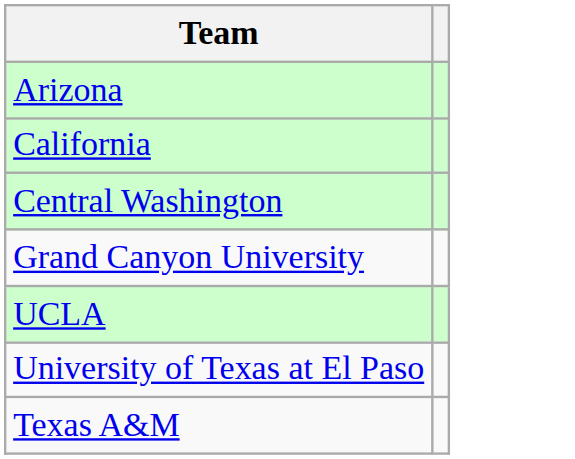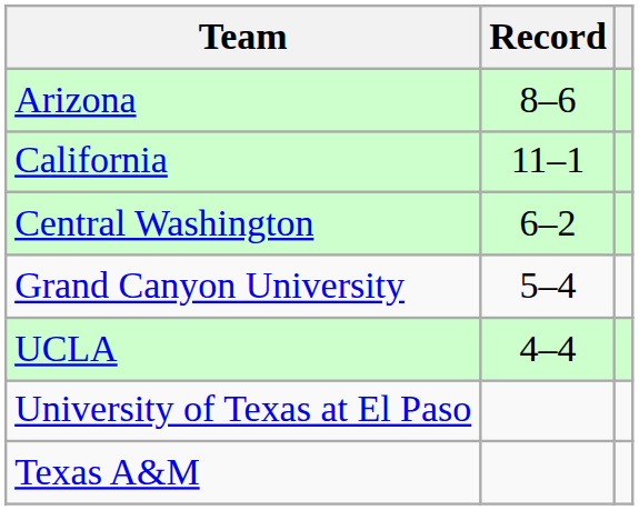+ column: Record | 8–6 | 11–1 | 6–2 | 5–4 | 4–4
